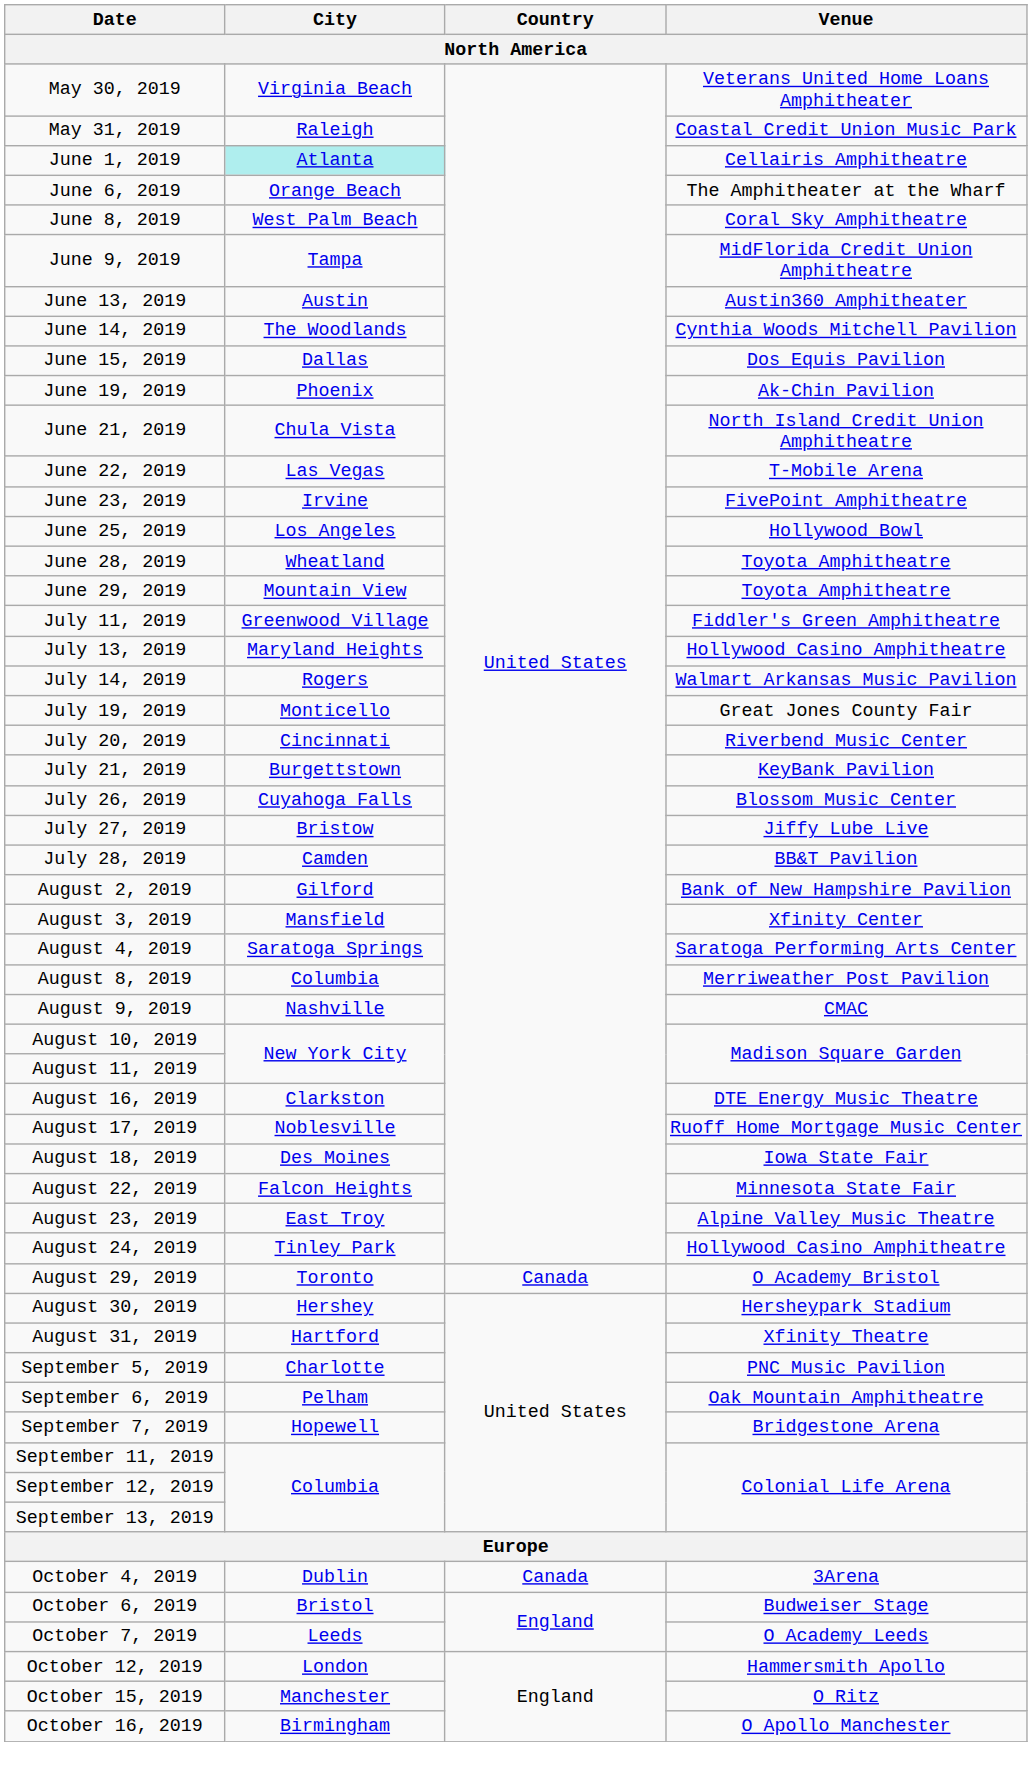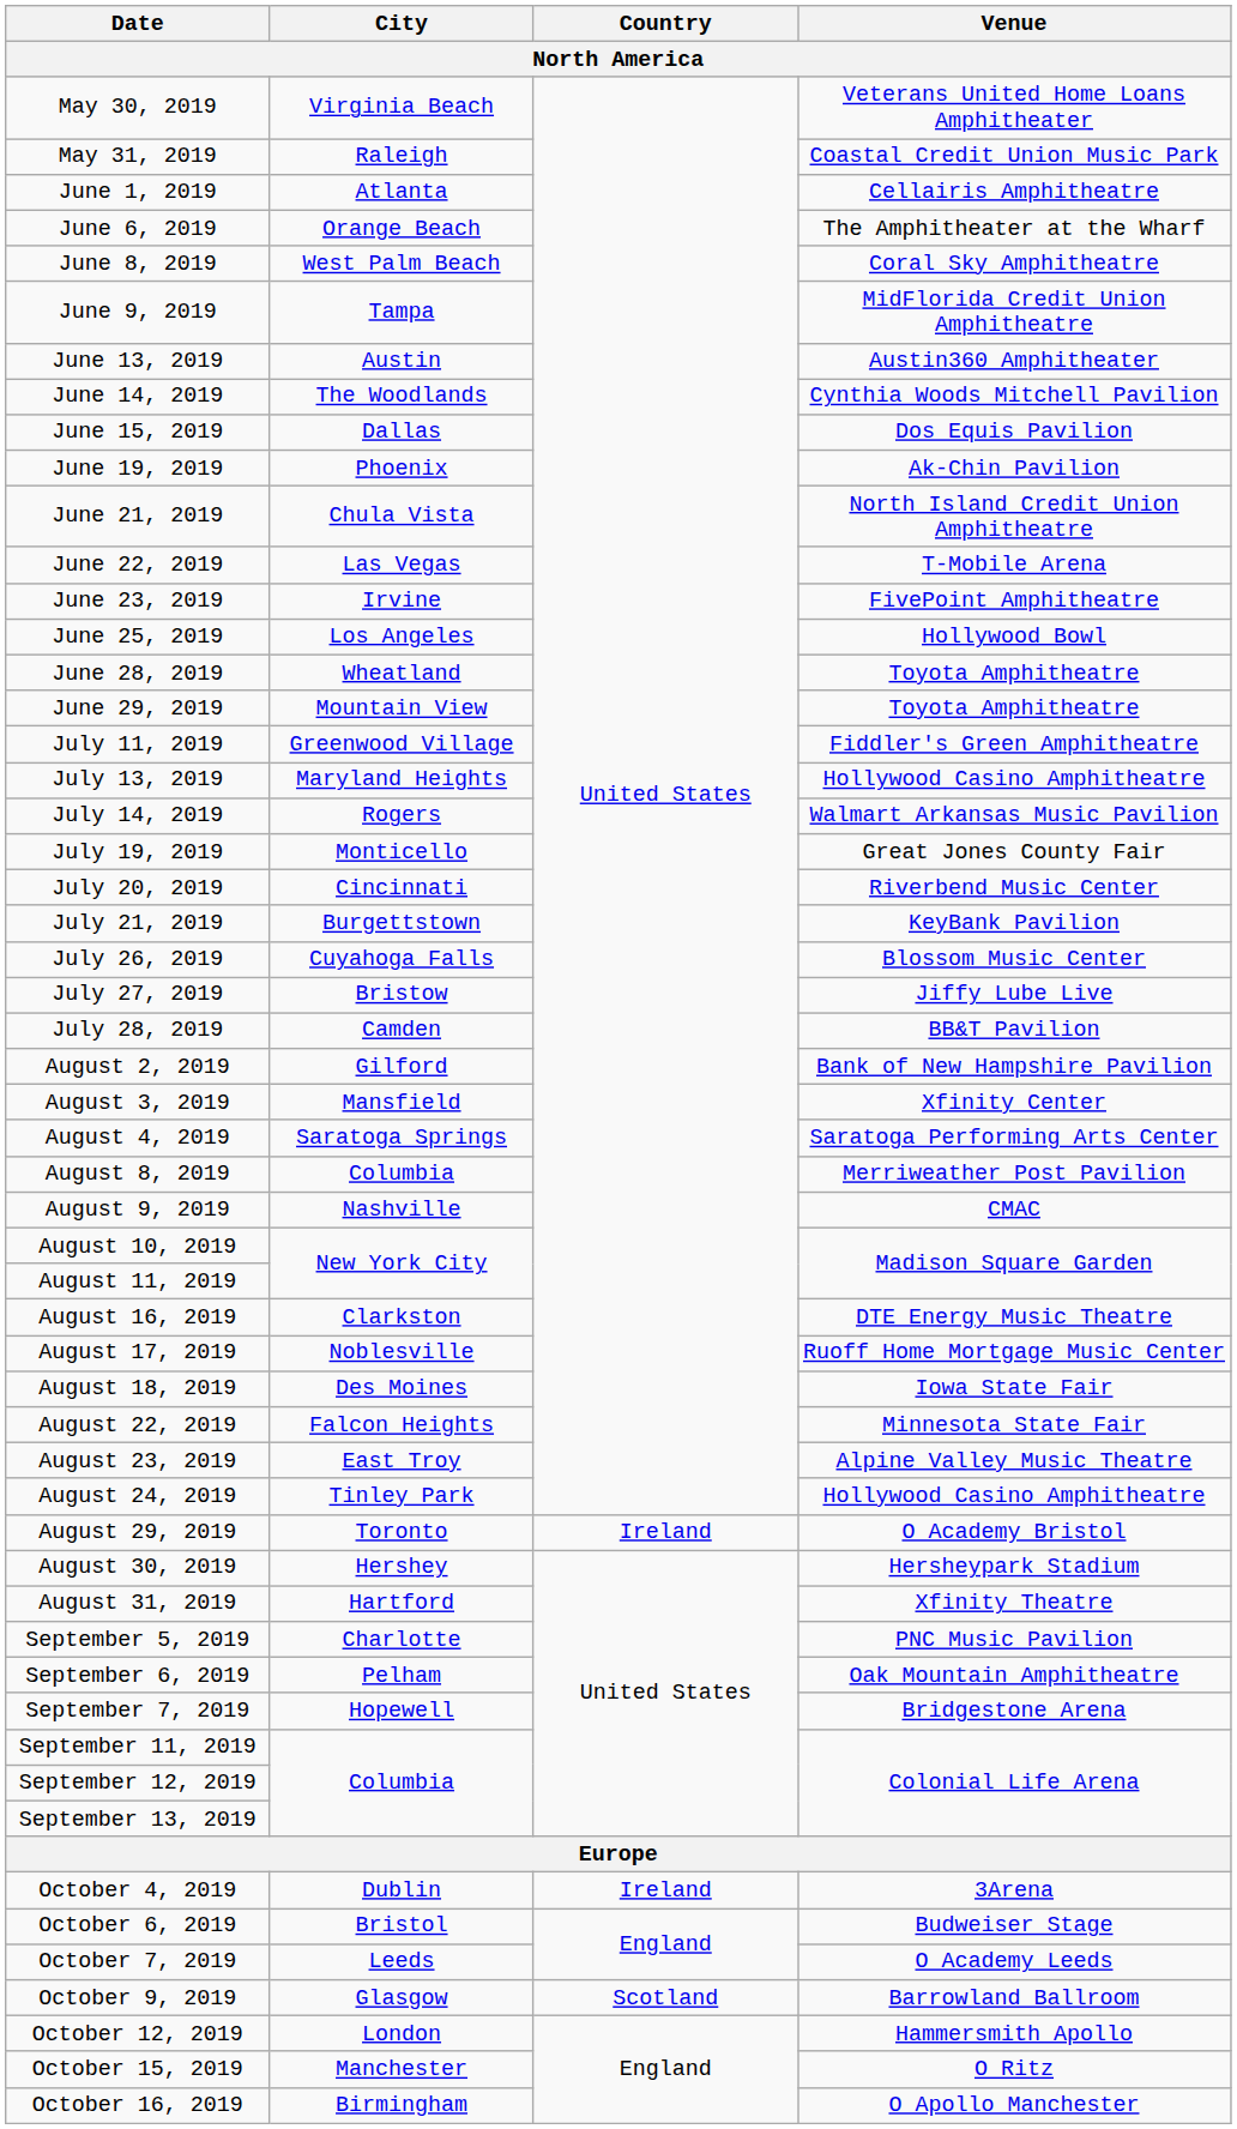June 1, 2019 | City: paleturquoise background -> no background
August 29, 2019 | Country: Canada -> Ireland
October 4, 2019 | Country: Canada -> Ireland
+ row: October 9, 2019 | Glasgow | Scotland | Barrowland Ballroom
